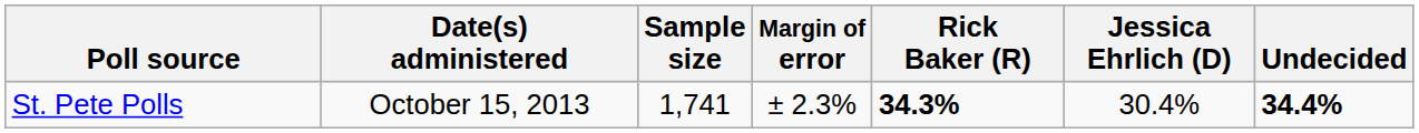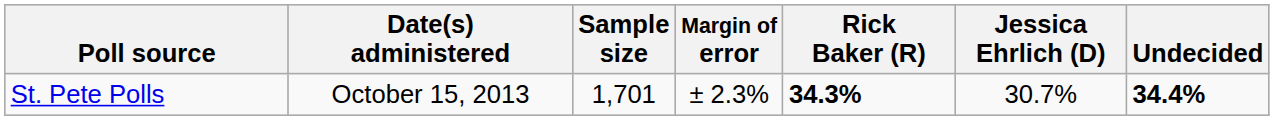St. Pete Polls | Sample size: 1,741 -> 1,701
St. Pete Polls | Jessica Ehrlich (D): 30.4% -> 30.7%
